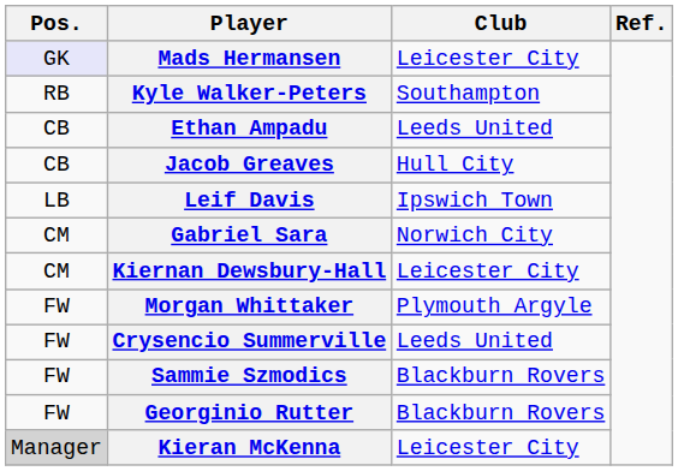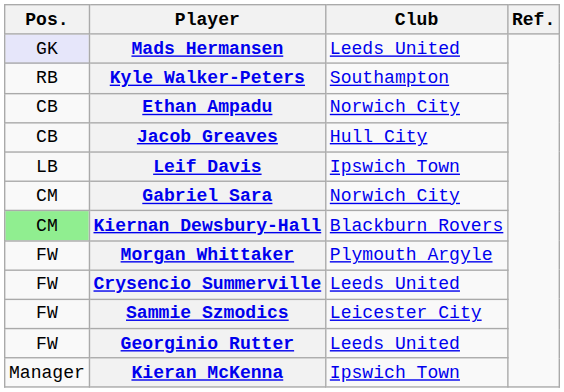Mads Hermansen | Club: Leicester City -> Leeds United
Ethan Ampadu | Club: Leeds United -> Norwich City
Kiernan Dewsbury-Hall | Pos.: no background -> lightgreen background
Kiernan Dewsbury-Hall | Club: Leicester City -> Blackburn Rovers
Sammie Szmodics | Club: Blackburn Rovers -> Leicester City
Georginio Rutter | Club: Blackburn Rovers -> Leeds United
Kieran McKenna | Pos.: lightgrey background -> no background
Kieran McKenna | Club: Leicester City -> Ipswich Town
